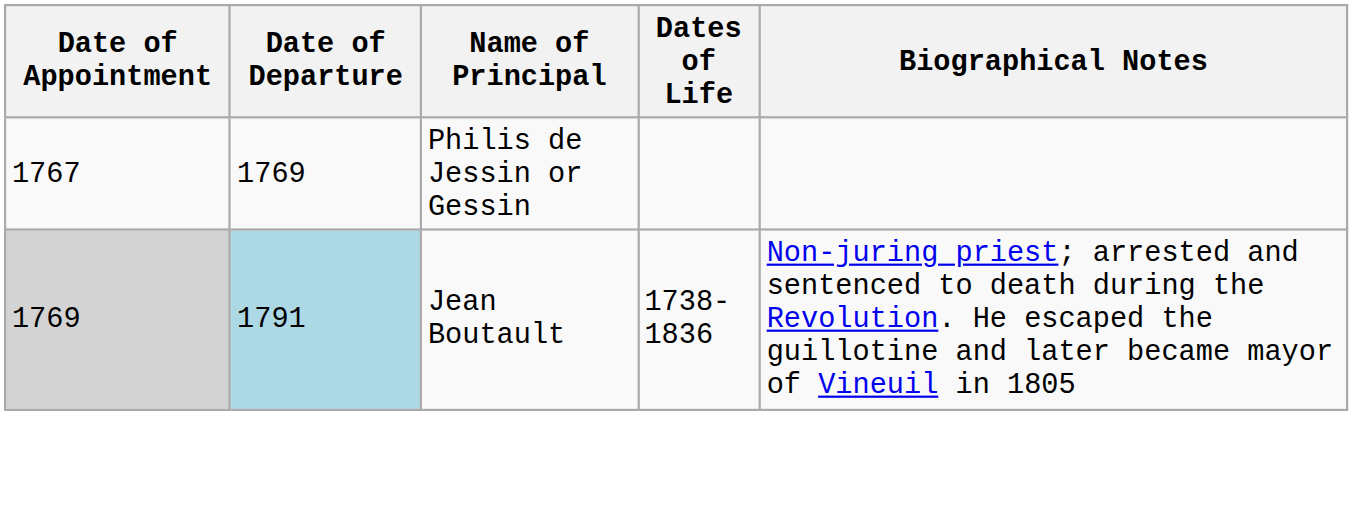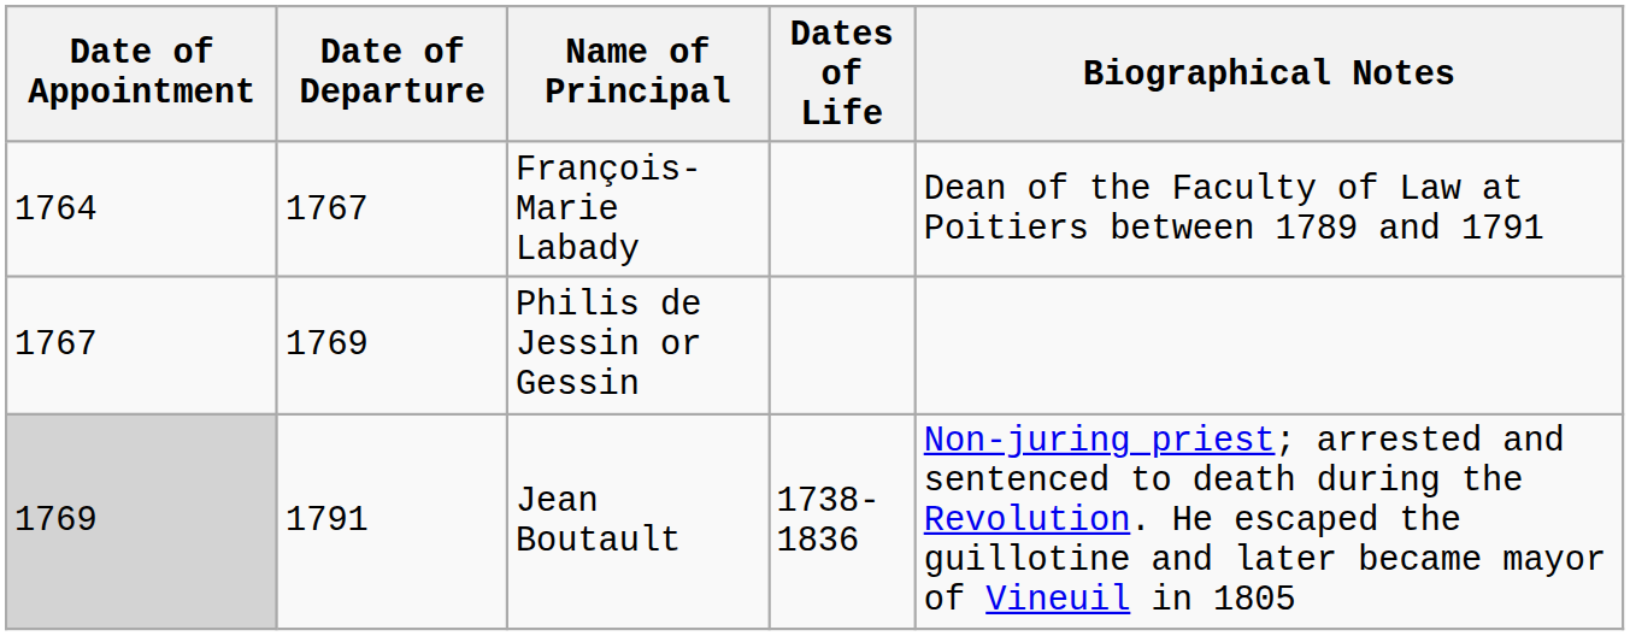+ row: 1764 | 1767 | François-Marie Labady | Dean of the Faculty of Law at Poitiers between 1789 and 1791
Jean Boutault | Date of Departure: lightblue background -> no background
